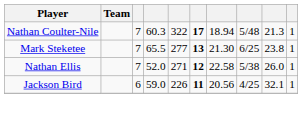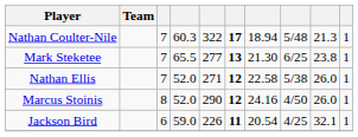+ row: Marcus Stoinis | 8 | 52.0 | 290 | 12 | 24.16 | 4/50 | 26.0 | 1
Jackson Bird | column 7: 20.56 -> 20.54
